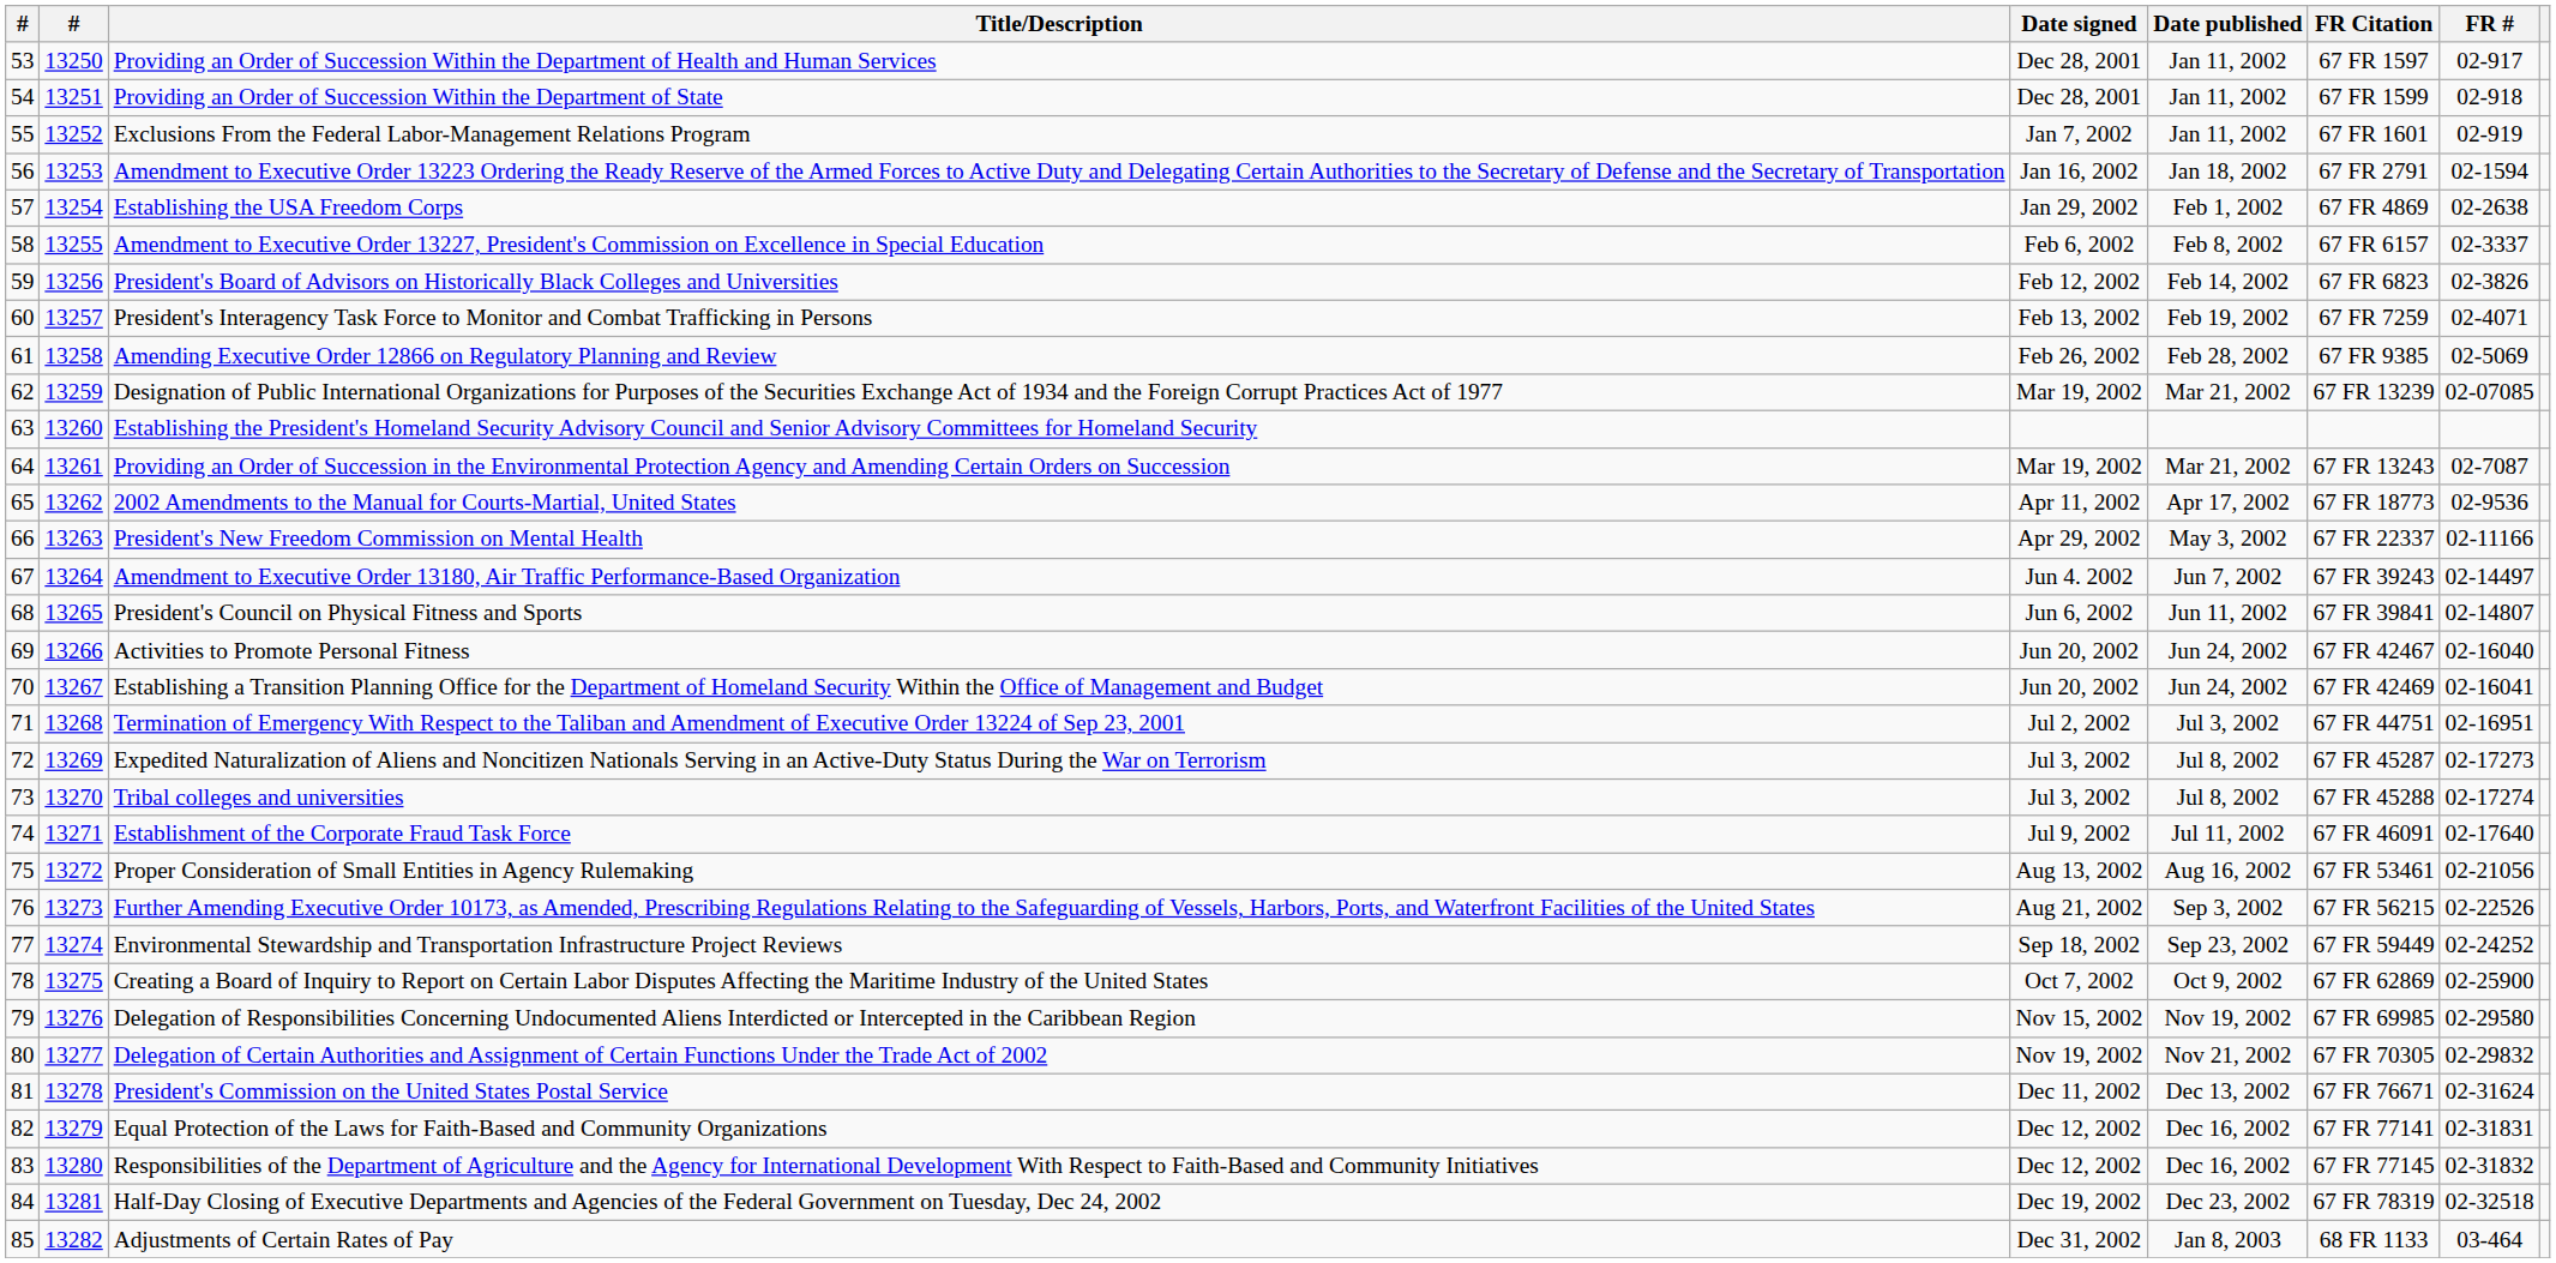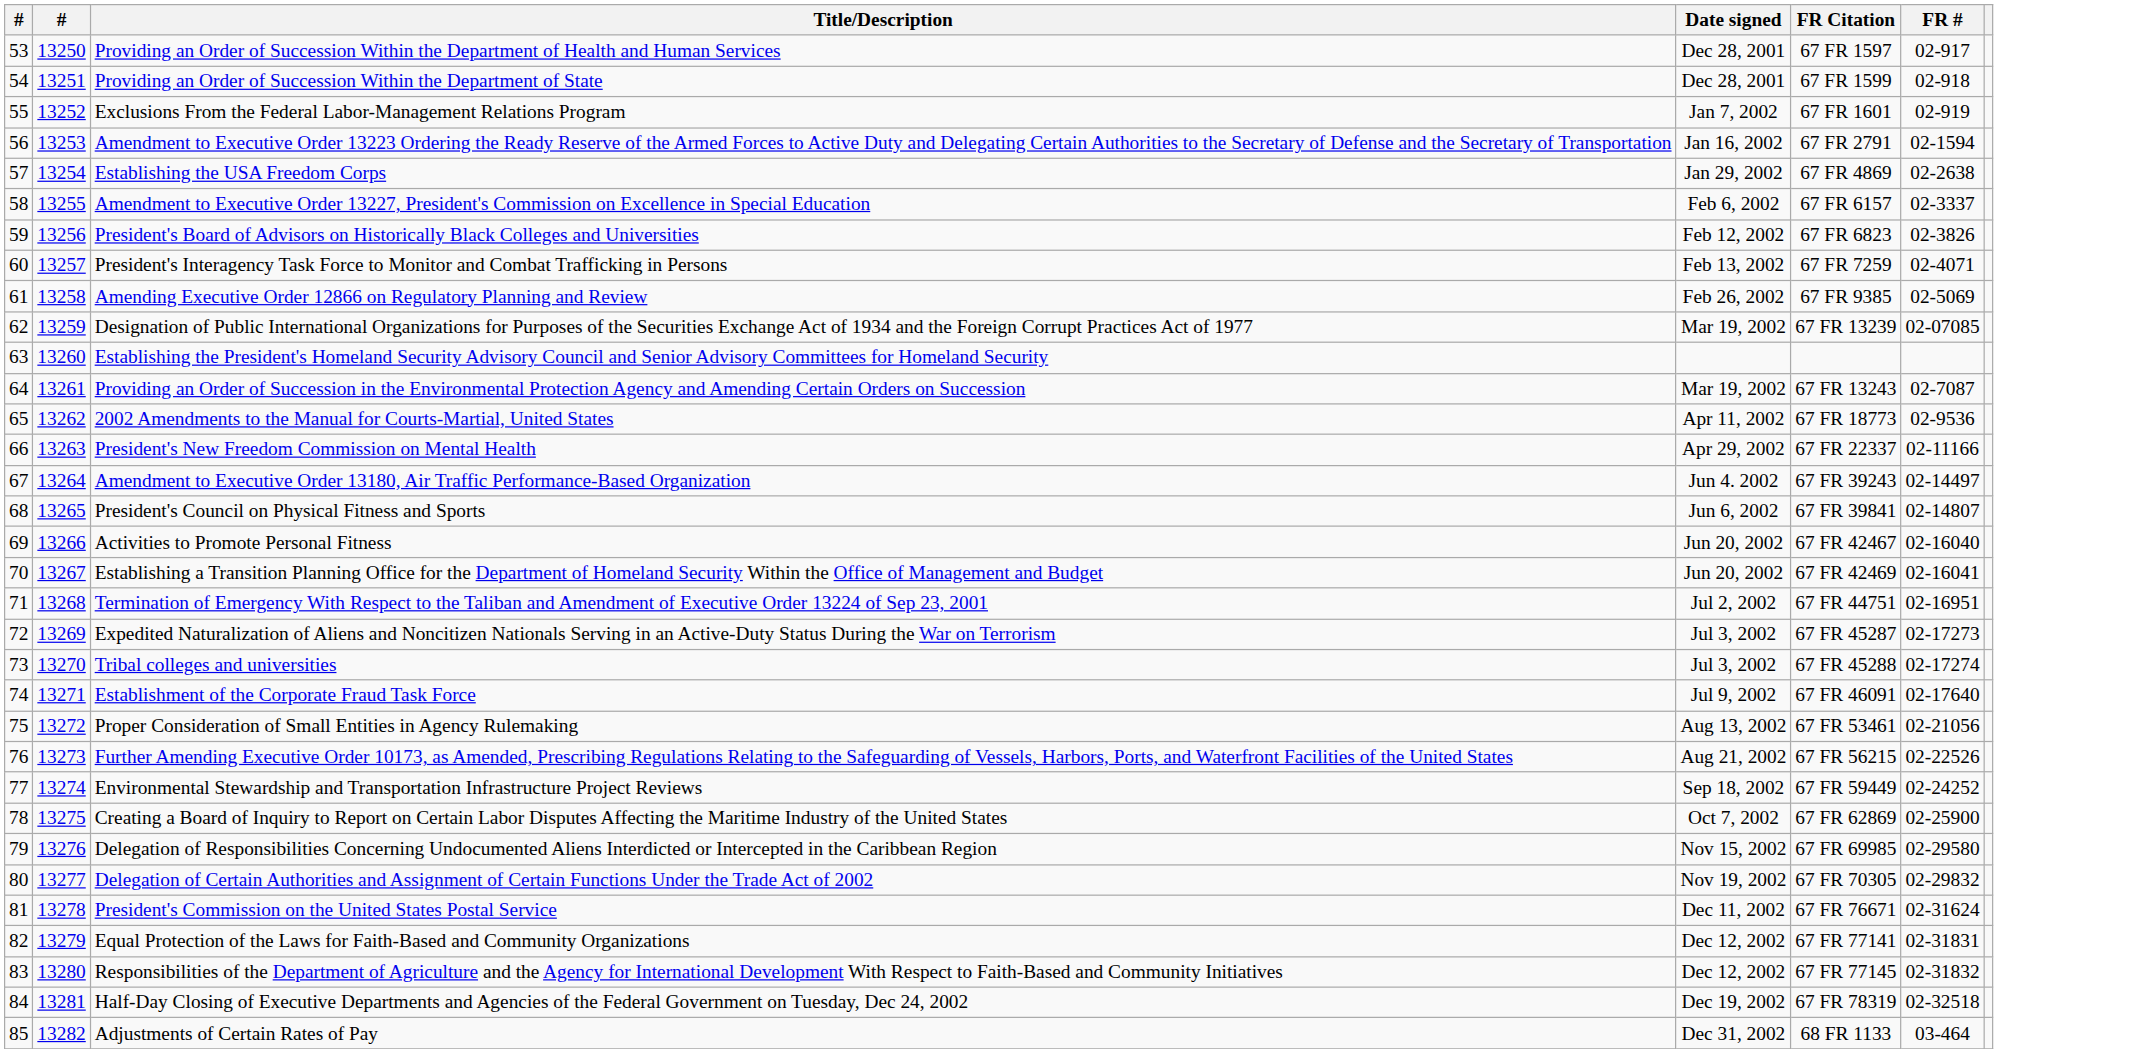- column: Date published | Jan 11, 2002 | Jan 11, 2002 | Jan 11, 2002 | Jan 18, 2002 | Feb 1, 2002 | Feb 8, 2002 | Feb 14, 2002 | Feb 19, 2002 | Feb 28, 2002 | Mar 21, 2002 | Mar 21, 2002 | Apr 17, 2002 | May 3, 2002 | Jun 7, 2002 | Jun 11, 2002 | Jun 24, 2002 | Jun 24, 2002 | Jul 3, 2002 | Jul 8, 2002 | Jul 8, 2002 | Jul 11, 2002 | Aug 16, 2002 | Sep 3, 2002 | Sep 23, 2002 | Oct 9, 2002 | Nov 19, 2002 | Nov 21, 2002 | Dec 13, 2002 | Dec 16, 2002 | Dec 16, 2002 | Dec 23, 2002 | Jan 8, 2003
